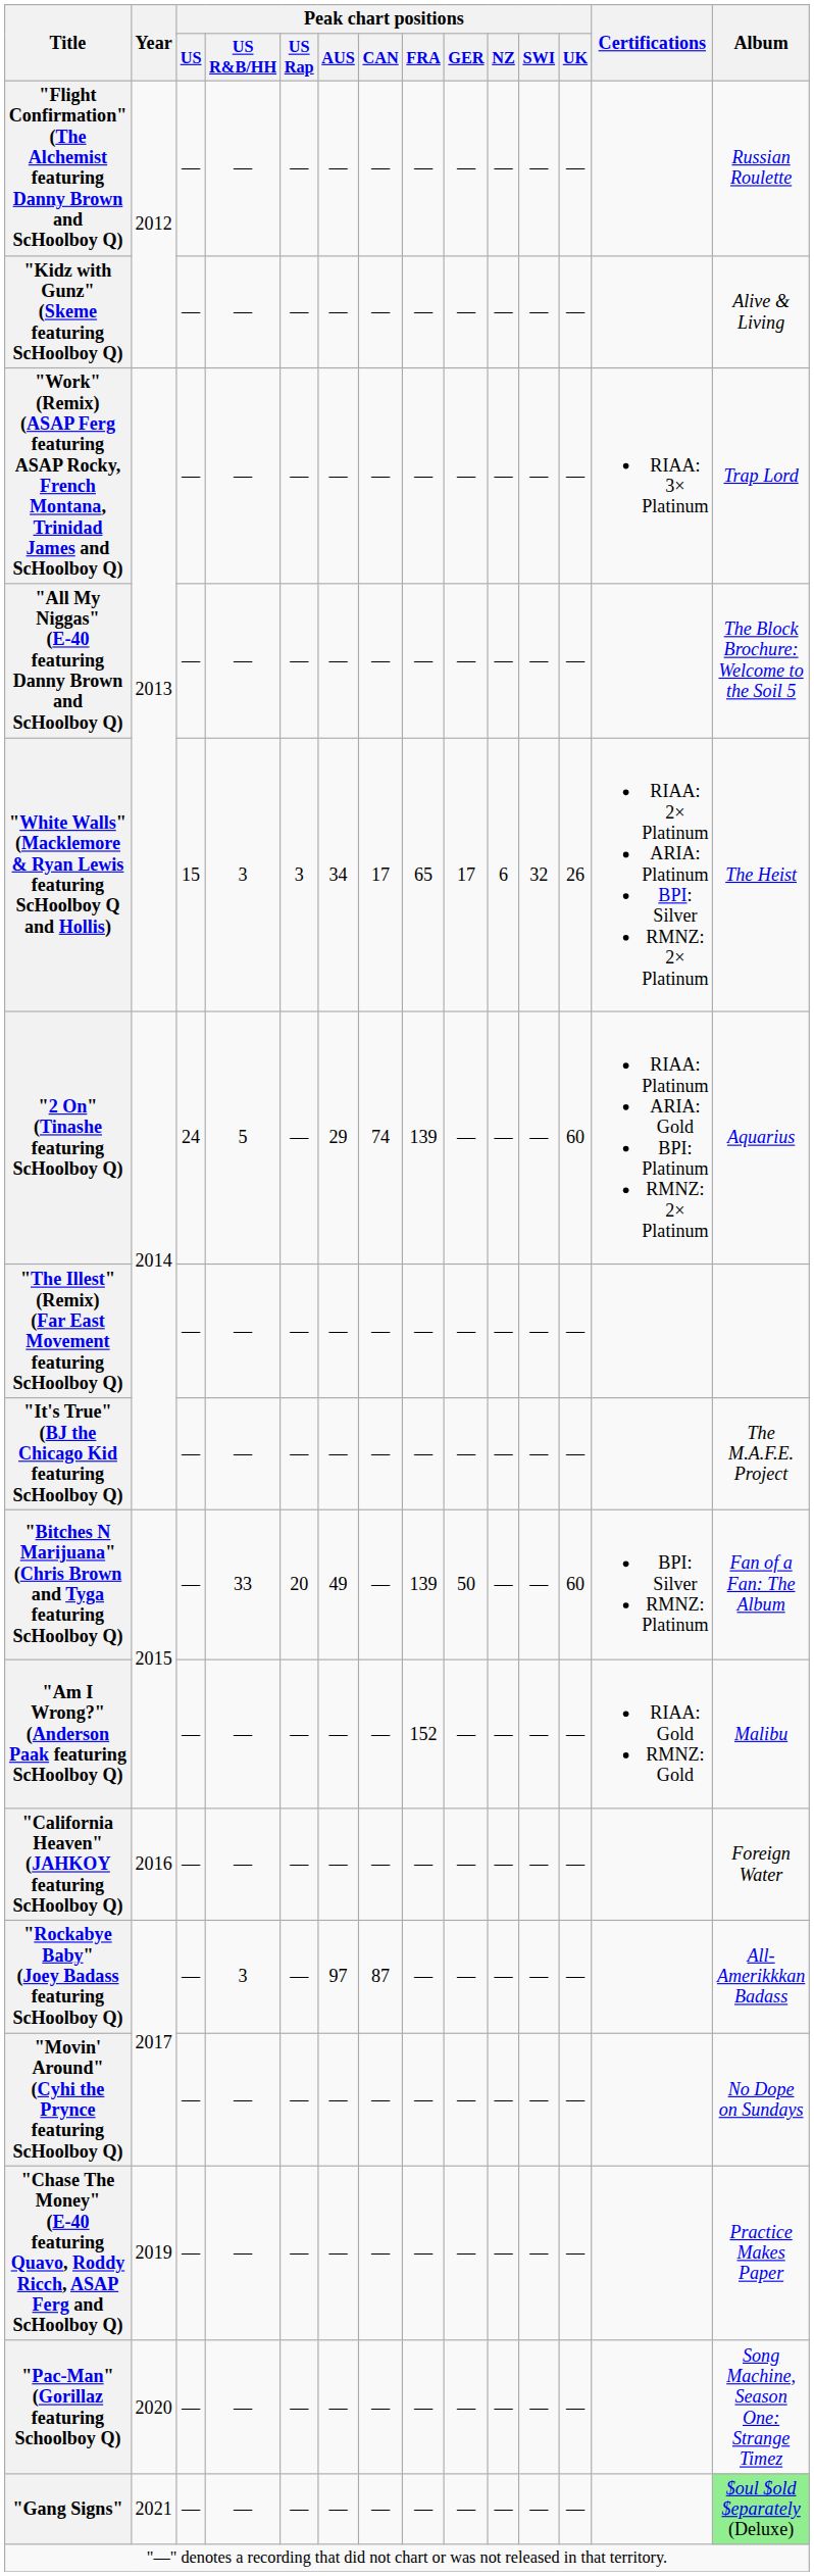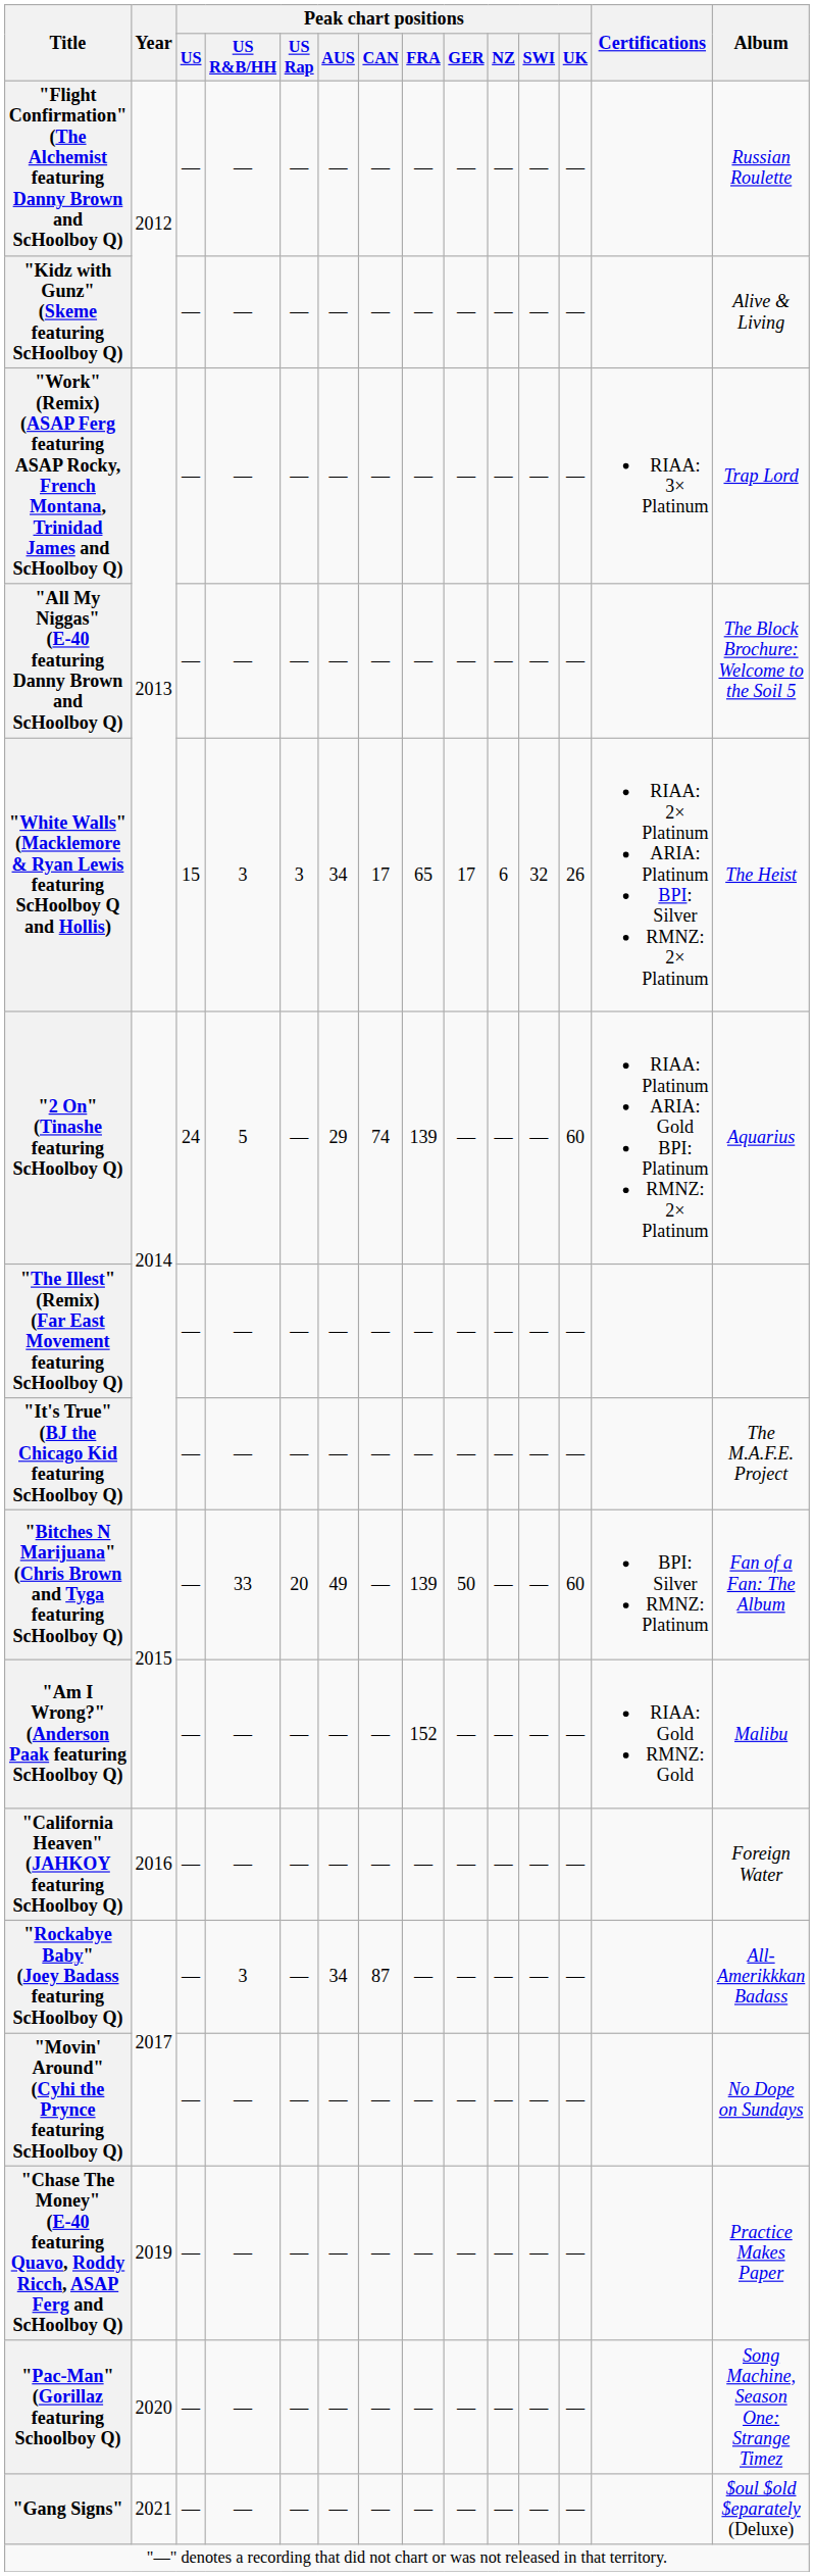"Rockabye Baby" (Joey Badass featuring ScHoolboy Q) | Peak chart positions / AUS: 97 -> 34
"Gang Signs" | Album: lightgreen background -> no background
